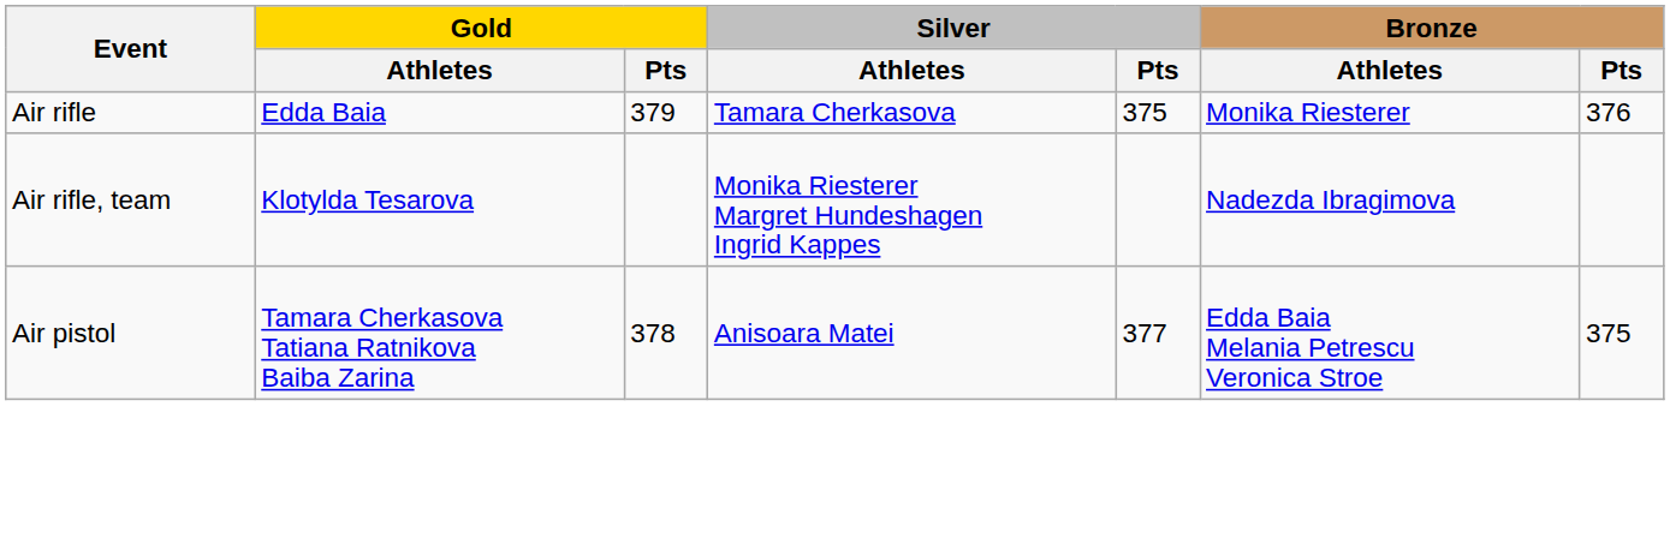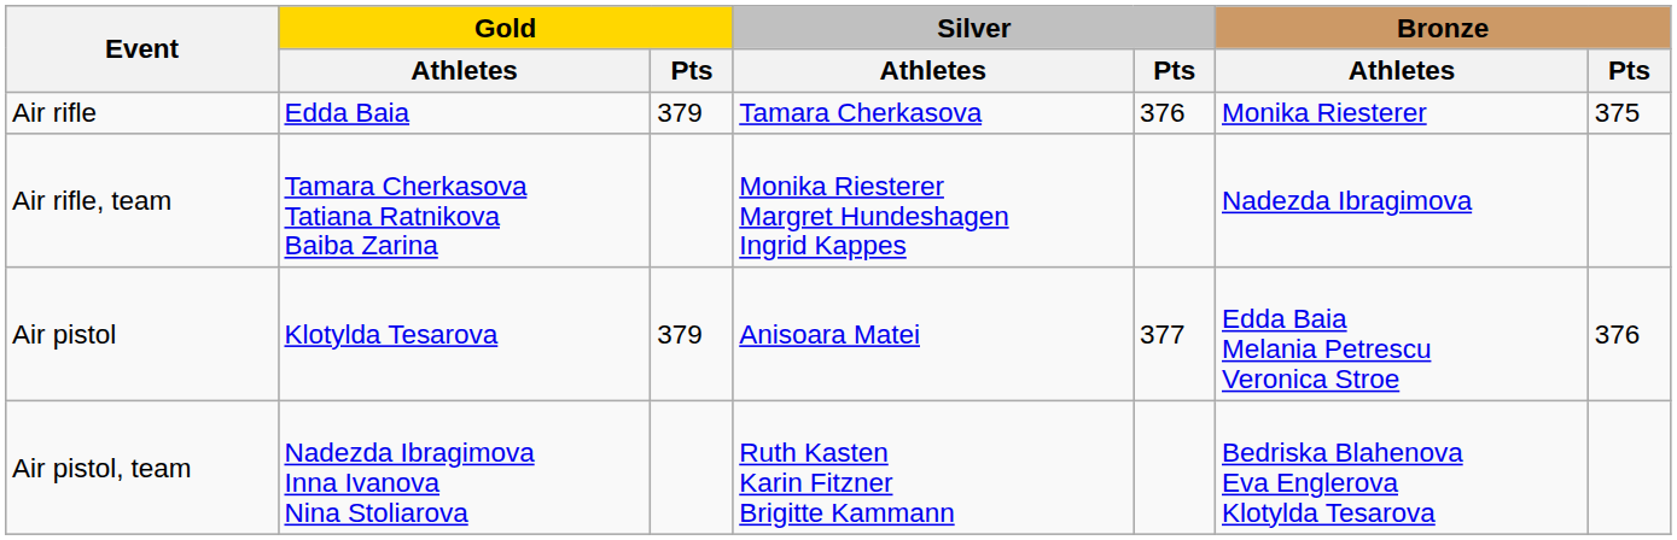Air rifle | Silver / Pts: 375 -> 376
Air rifle | Bronze / Pts: 376 -> 375
Air rifle, team | Gold / Athletes: Klotylda Tesarova -> Tamara Cherkasova Tatiana Ratnikova Baiba Zarina
Air pistol | Gold / Athletes: Tamara Cherkasova Tatiana Ratnikova Baiba Zarina -> Klotylda Tesarova
Air pistol | Gold / Pts: 378 -> 379
Air pistol | Bronze / Pts: 375 -> 376
+ row: Air pistol, team | Nadezda Ibragimova Inna Ivanova Nina Stoliarova | Ruth Kasten Karin Fitzner Brigitte Kammann | Bedriska Blahenova Eva Englerova Klotylda Tesarova
